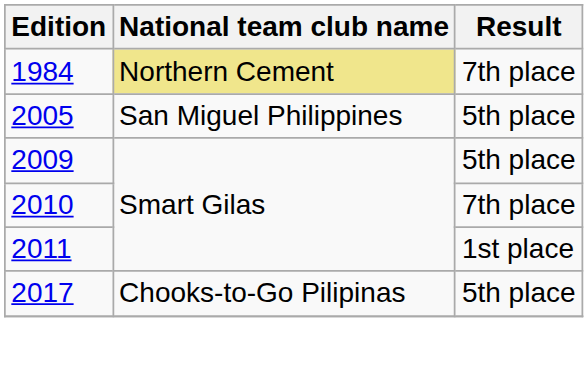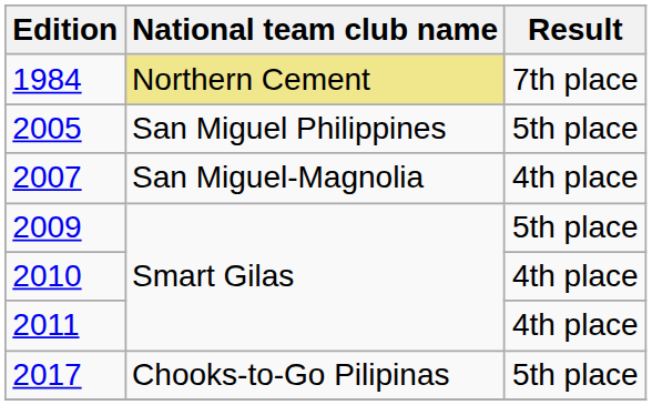+ row: 2007 | San Miguel-Magnolia | 4th place
2010 | Result: 7th place -> 4th place
2011 | Result: 1st place -> 4th place
